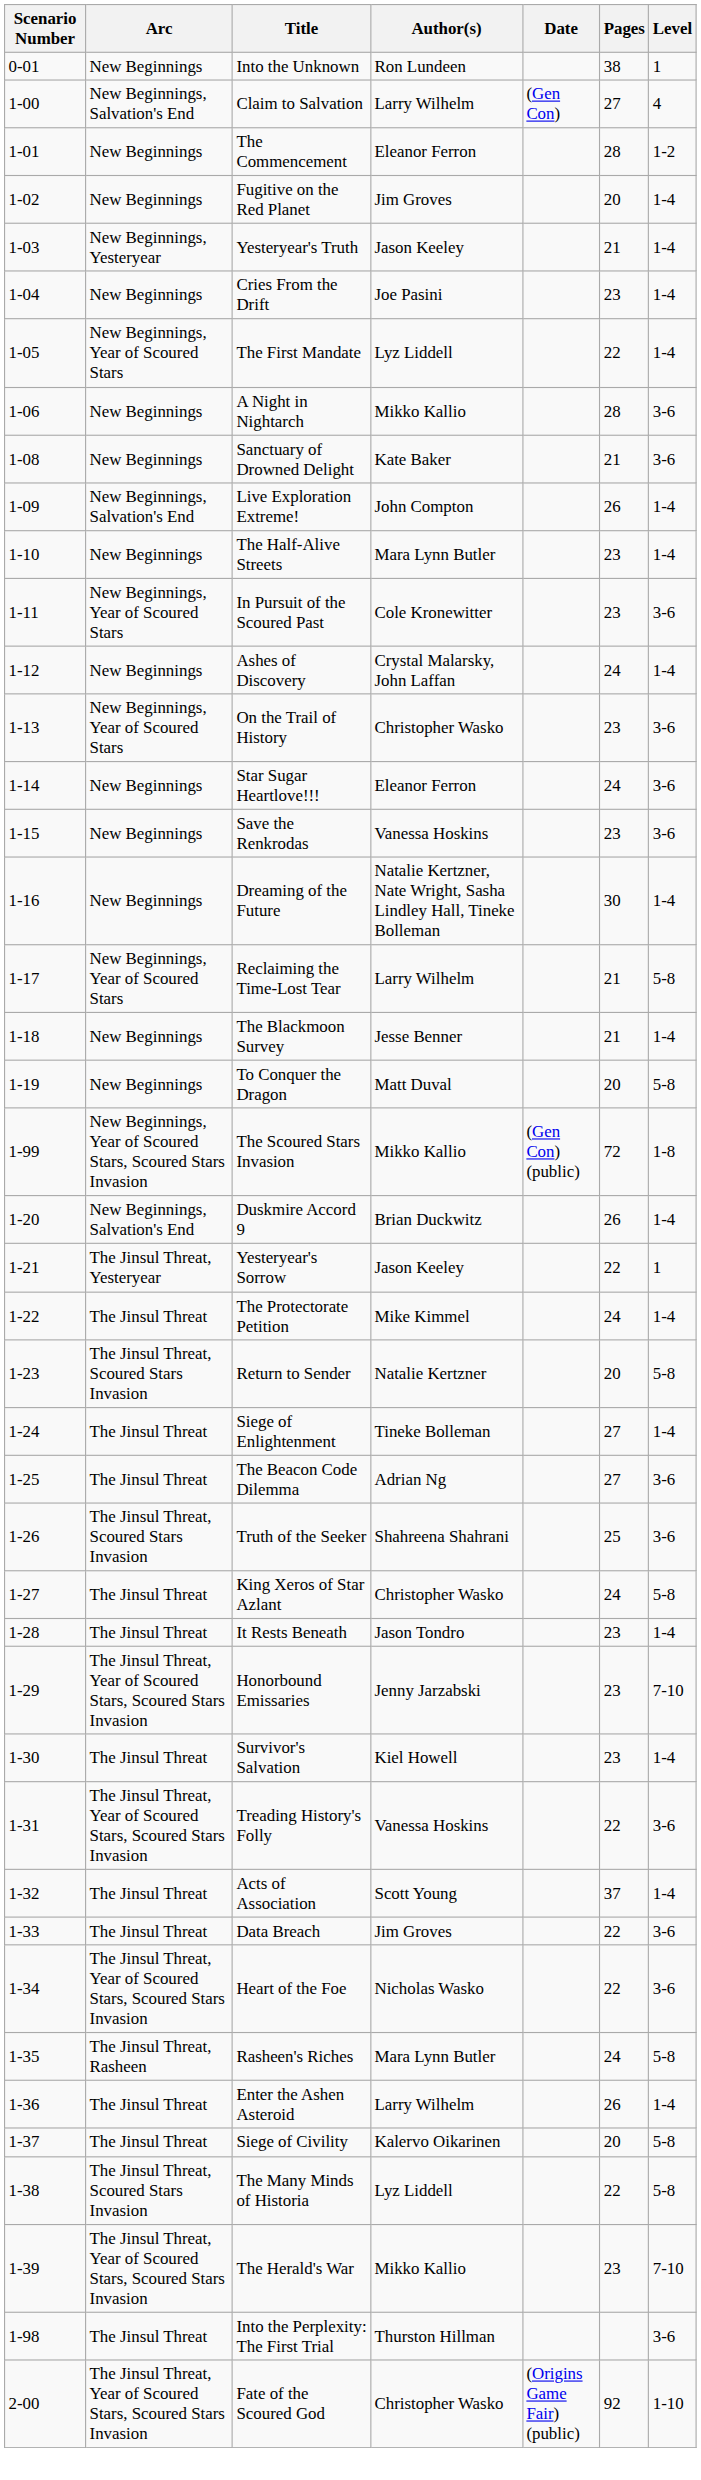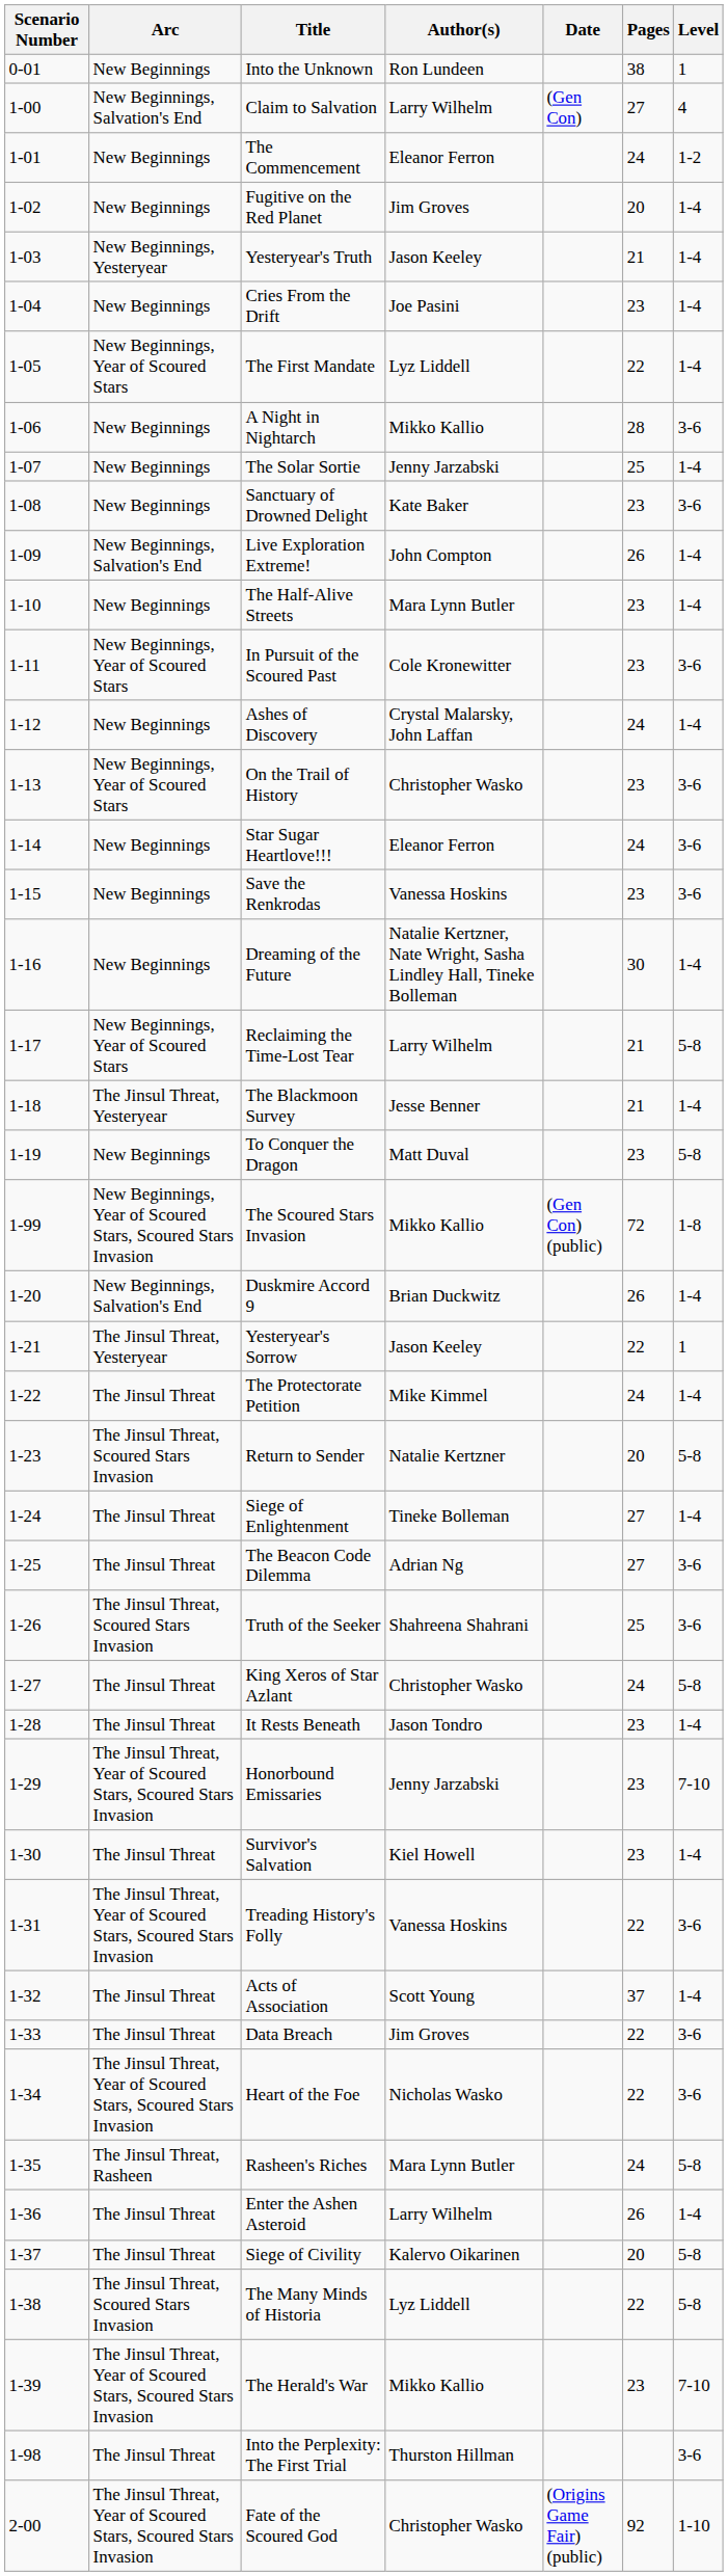The Commencement | Pages: 28 -> 24
+ row: 1-07 | New Beginnings | The Solar Sortie | Jenny Jarzabski | 25 | 1-4
Sanctuary of Drowned Delight | Pages: 21 -> 23
The Blackmoon Survey | Arc: New Beginnings -> The Jinsul Threat, Yesteryear
To Conquer the Dragon | Pages: 20 -> 23
